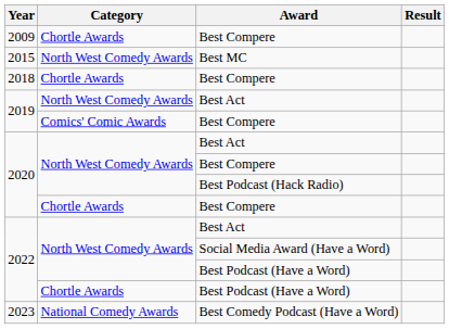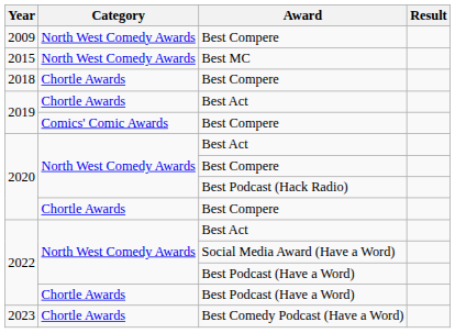2009 | Category: Chortle Awards -> North West Comedy Awards
2019 / Best Act | Category: North West Comedy Awards -> Chortle Awards
2023 | Category: National Comedy Awards -> Chortle Awards
